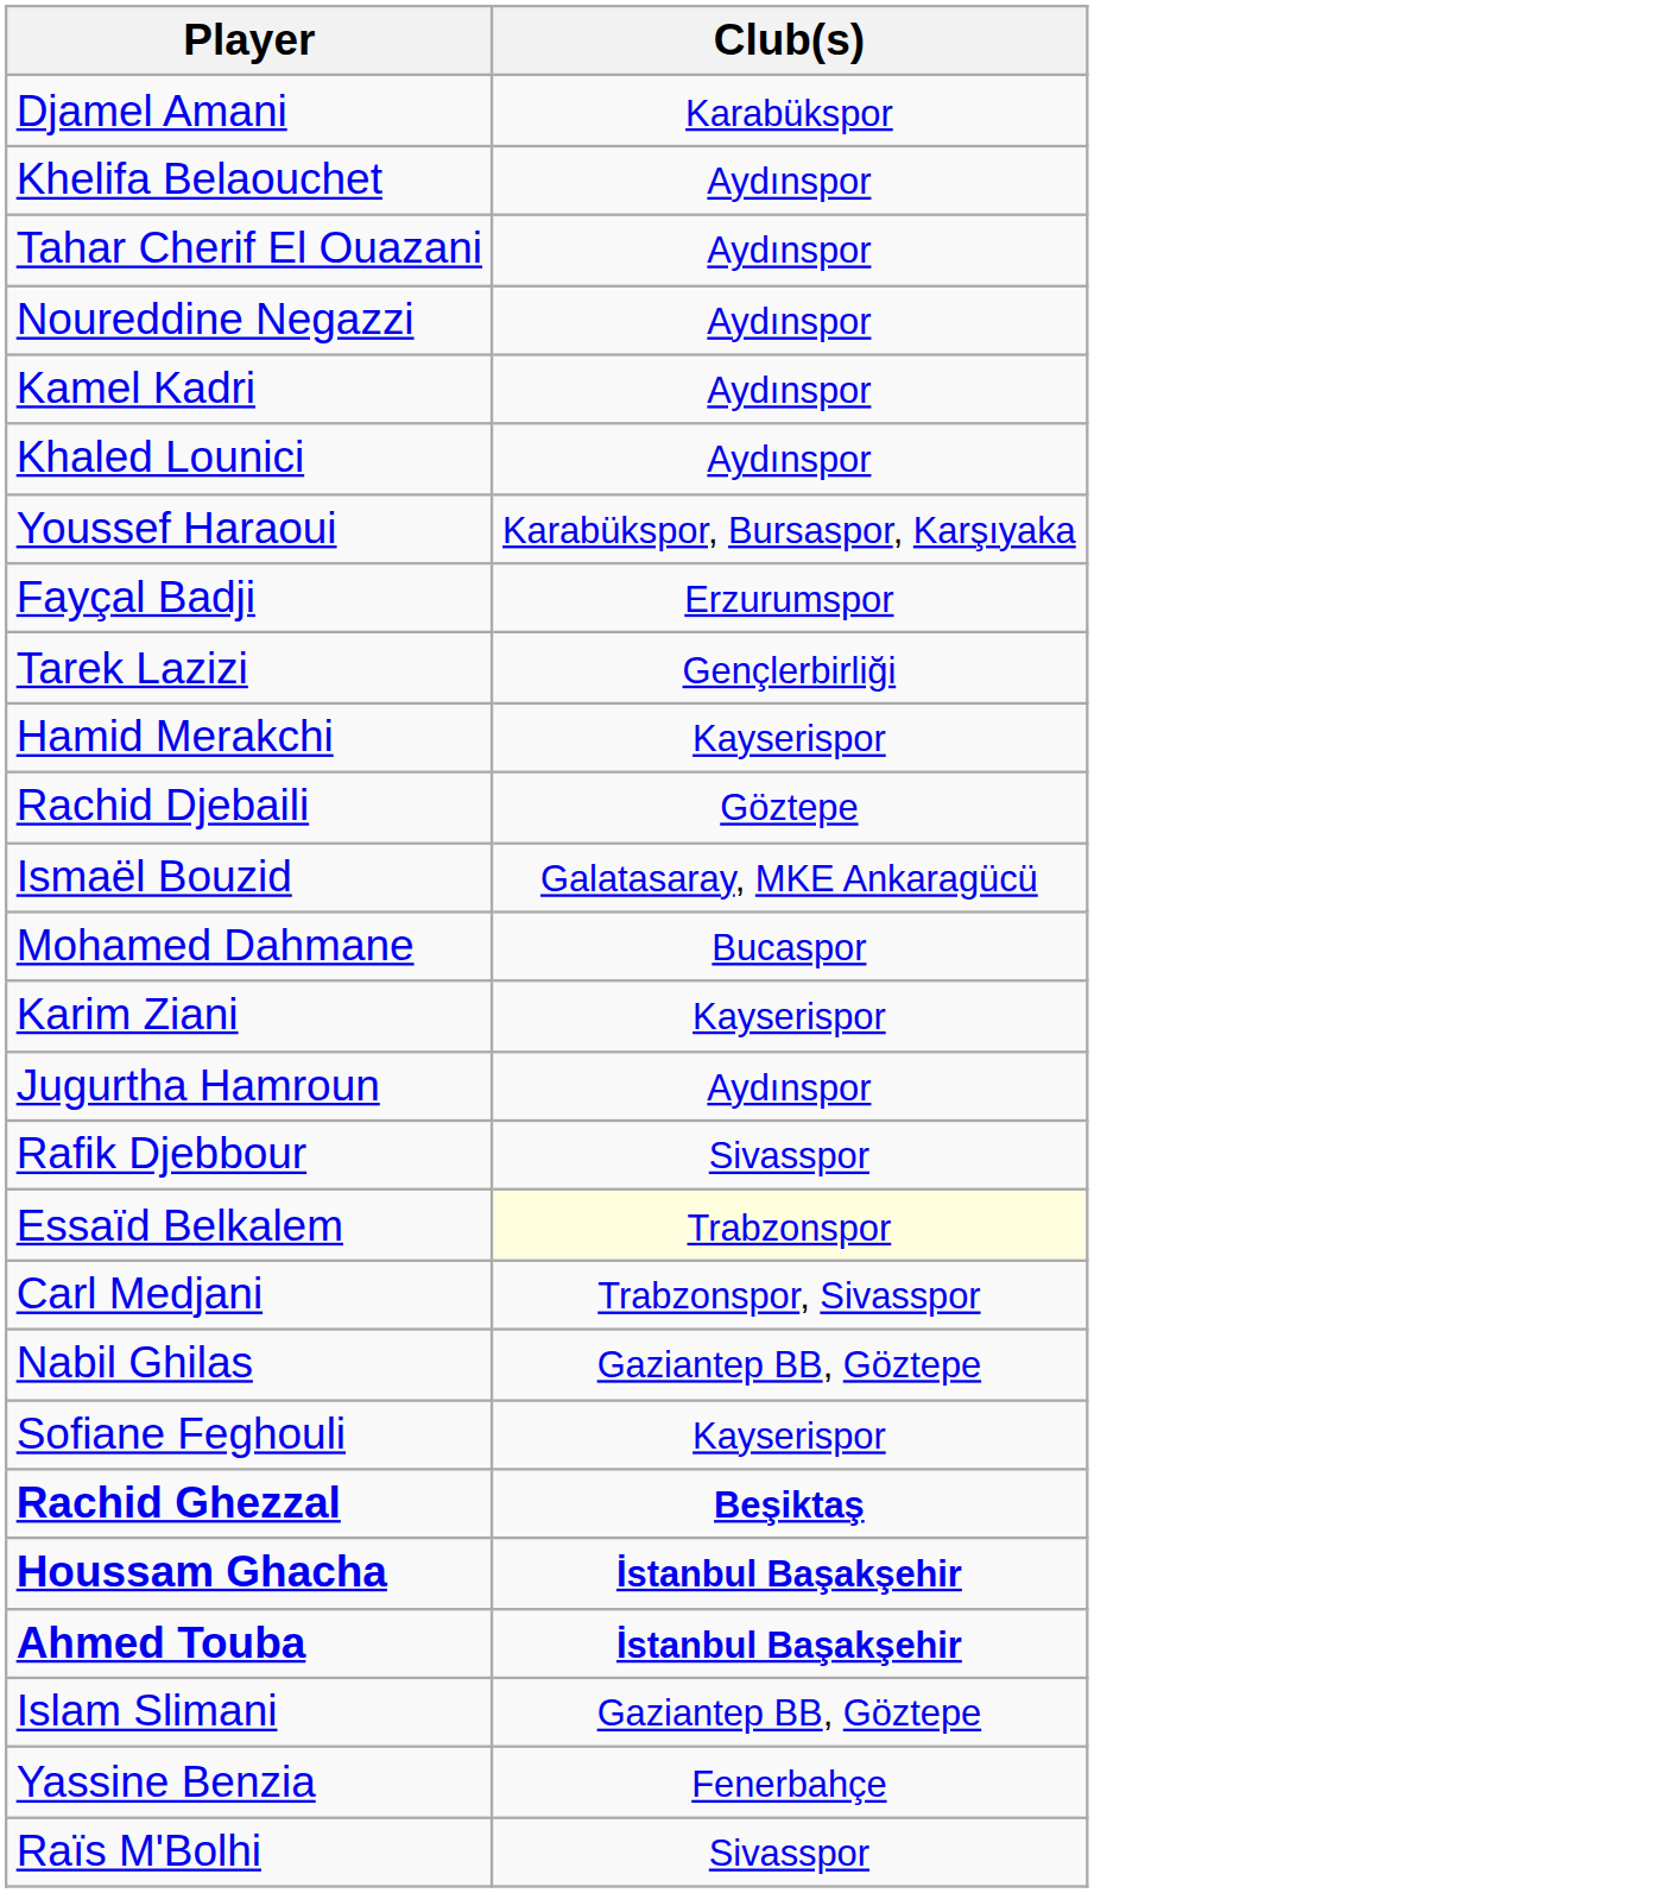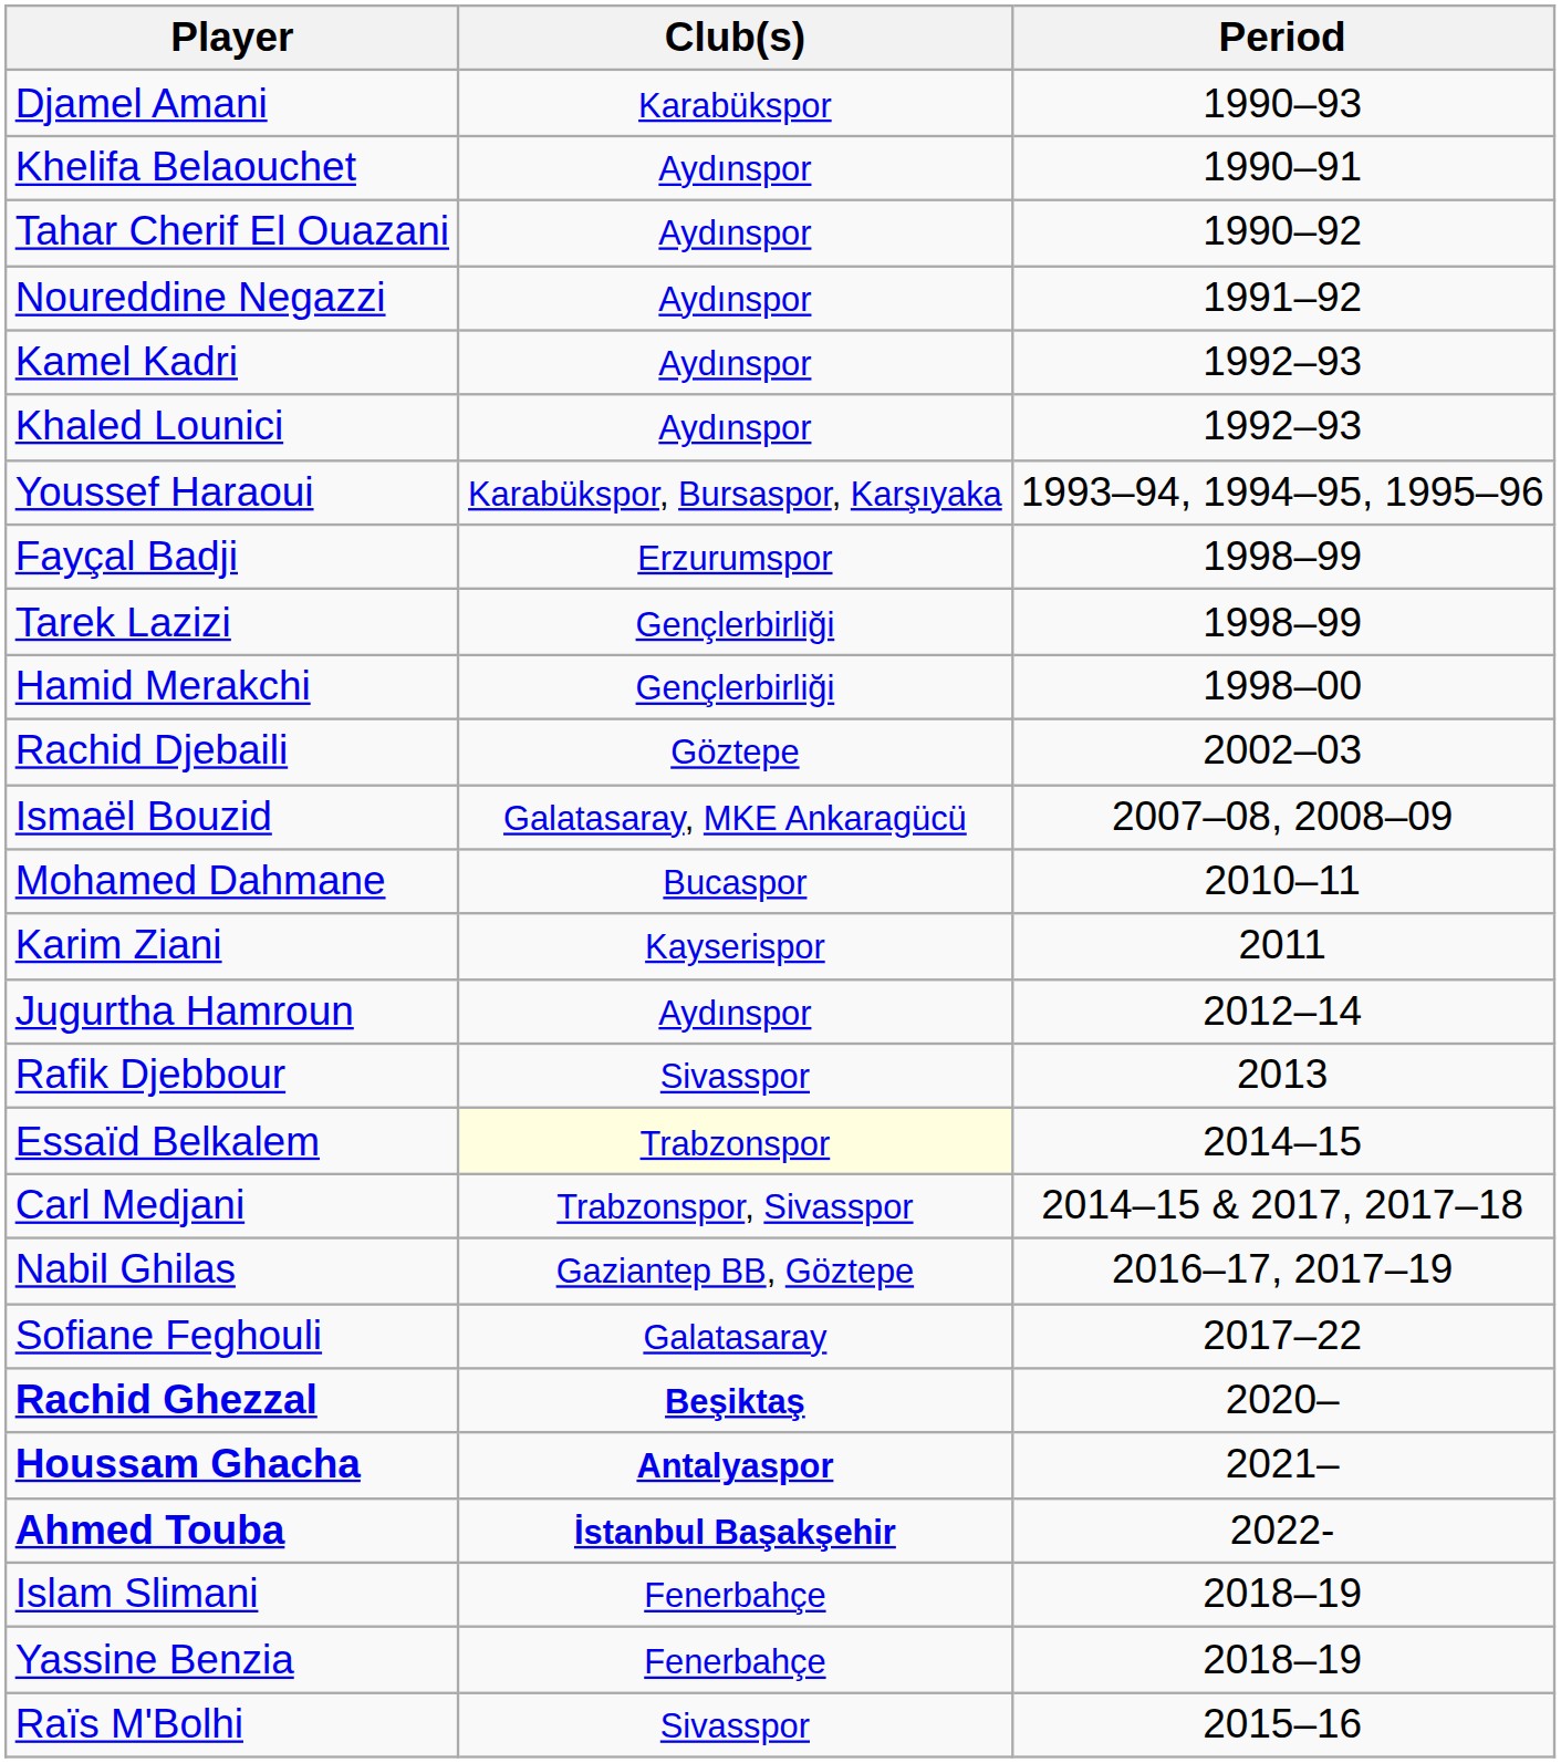+ column: Period | 1990–93 | 1990–91 | 1990–92 | 1991–92 | 1992–93 | 1992–93 | 1993–94, 1994–95, 1995–96 | 1998–99 | 1998–99 | 1998–00 | 2002–03 | 2007–08, 2008–09 | 2010–11 | 2011 | 2012–14 | 2013 | 2014–15 | 2014–15 & 2017, 2017–18 | 2016–17, 2017–19 | 2017–22 | 2020– | 2021– | 2022- | 2018–19 | 2018–19 | 2015–16
Hamid Merakchi | Club(s): Kayserispor -> Gençlerbirliği
Sofiane Feghouli | Club(s): Kayserispor -> Galatasaray
Houssam Ghacha | Club(s): İstanbul Başakşehir -> Antalyaspor
Islam Slimani | Club(s): Gaziantep BB, Göztepe -> Fenerbahçe
